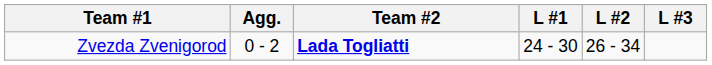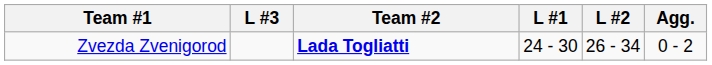columns swapped: Agg. <-> L #3
